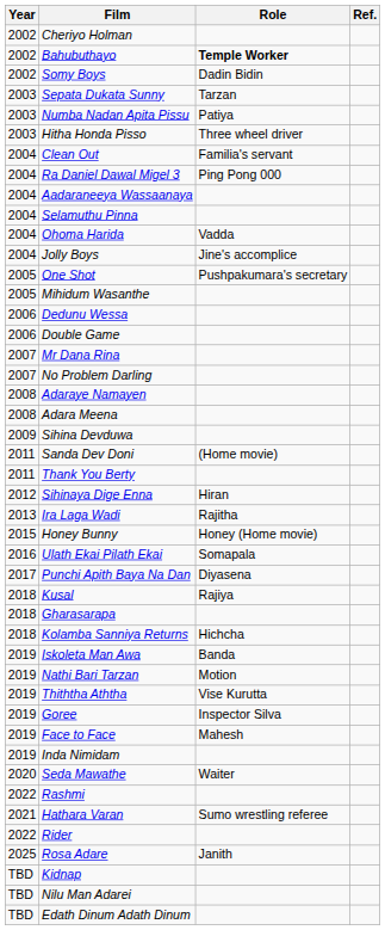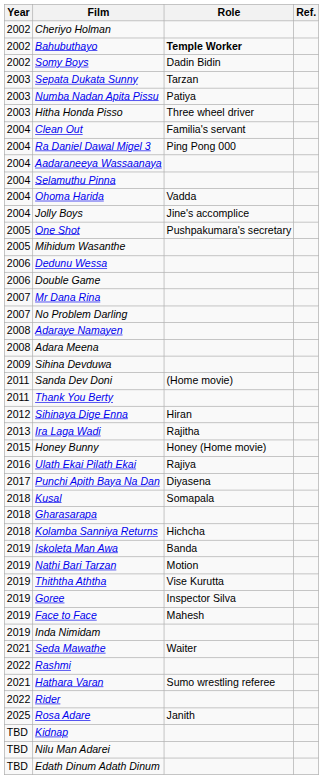Ulath Ekai Pilath Ekai | Role: Somapala -> Rajiya
Kusal | Role: Rajiya -> Somapala
Seda Mawathe | Year: 2020 -> 2021
